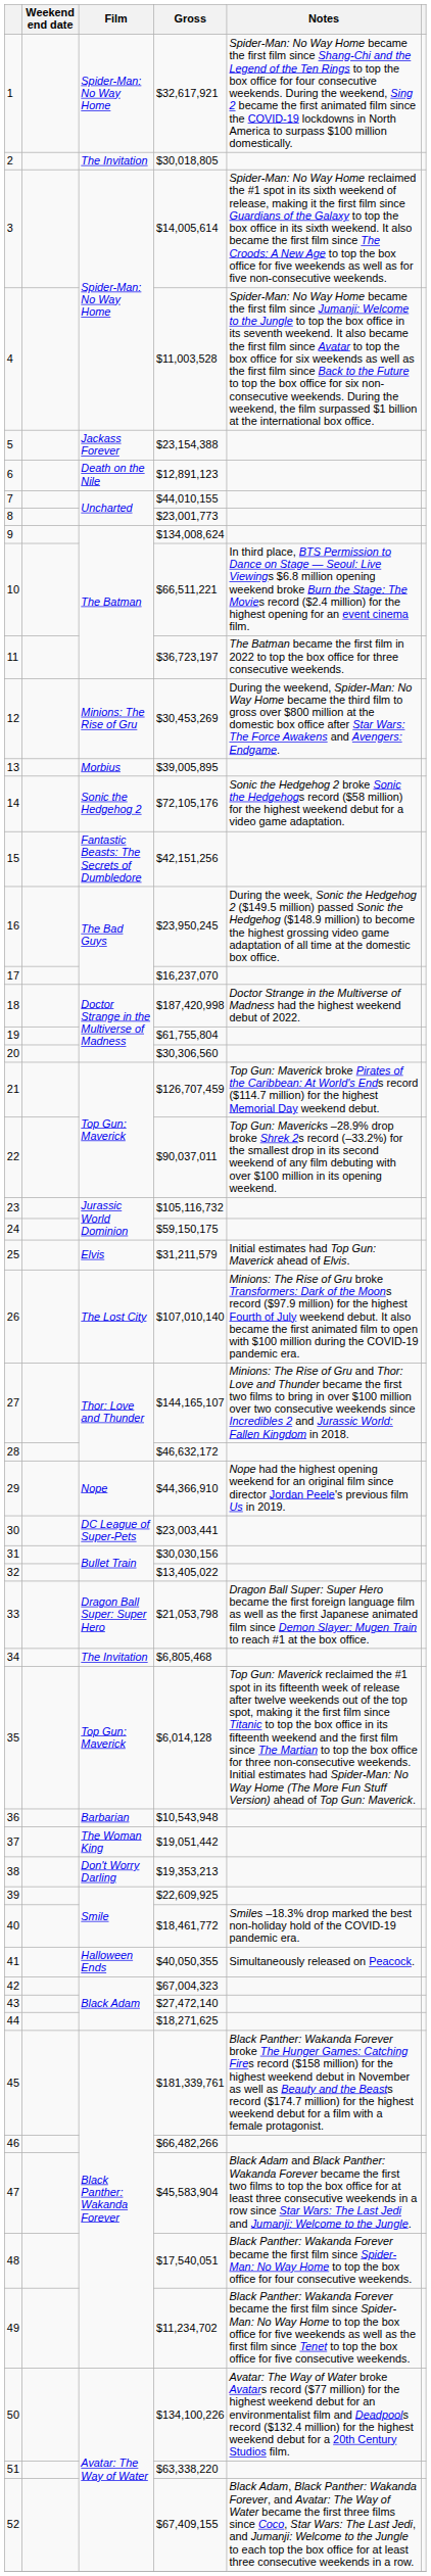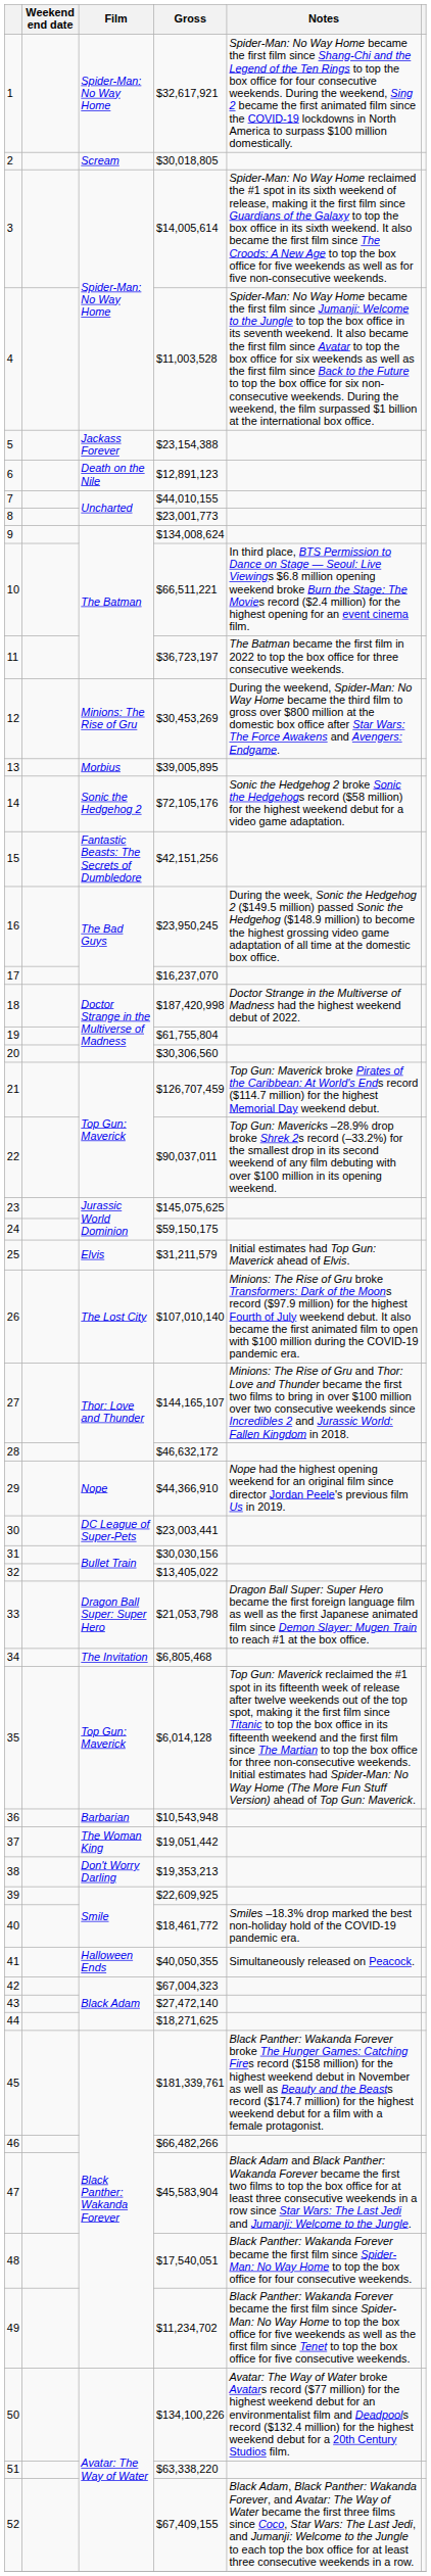2 | Film: The Invitation -> Scream
23 | Gross: $105,116,732 -> $145,075,625
